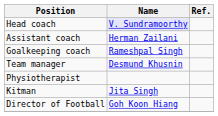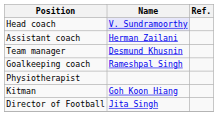rows swapped: Goalkeeping coach <-> Team manager
Kitman | Name: Jita Singh -> Goh Koon Hiang
Director of Football | Name: Goh Koon Hiang -> Jita Singh
